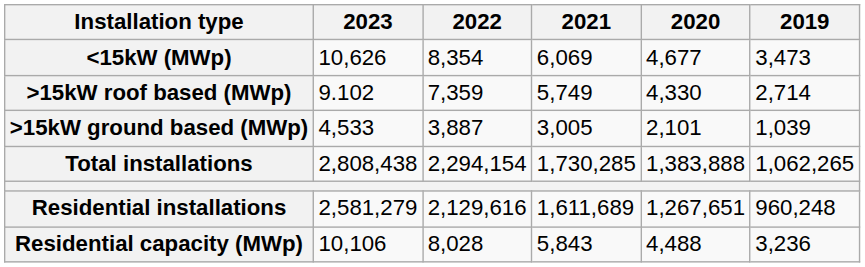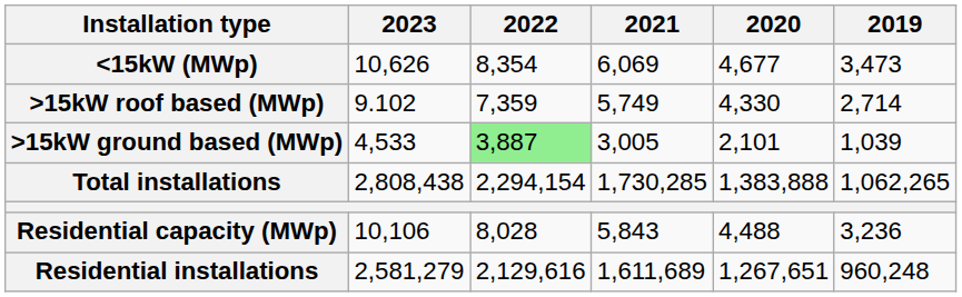>15kW ground based (MWp) | 2022: no background -> lightgreen background
rows swapped: Residential capacity (MWp) <-> Residential installations
